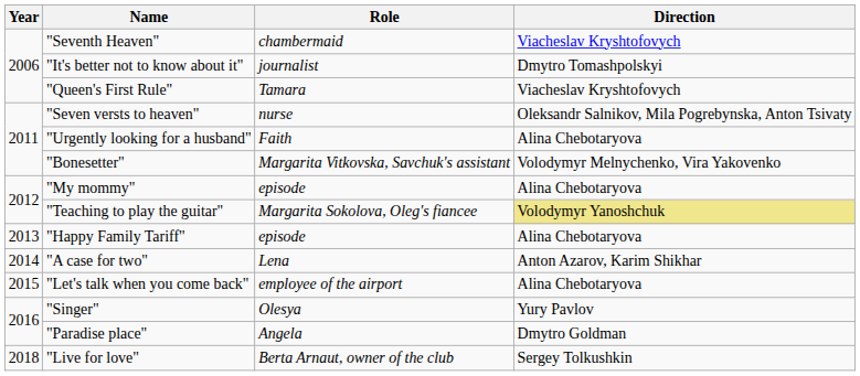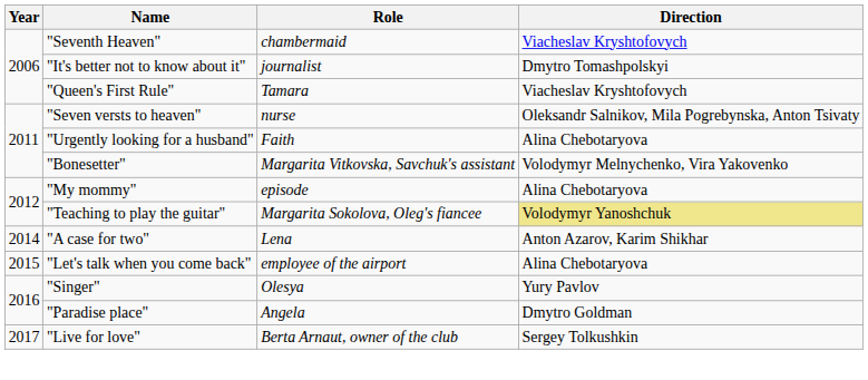- row: 2013 | "Happy Family Tariff" | episode | Alina Chebotaryova
"Live for love" | Year: 2018 -> 2017
